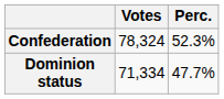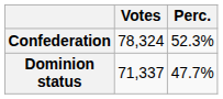Dominion status | Votes: 71,334 -> 71,337
